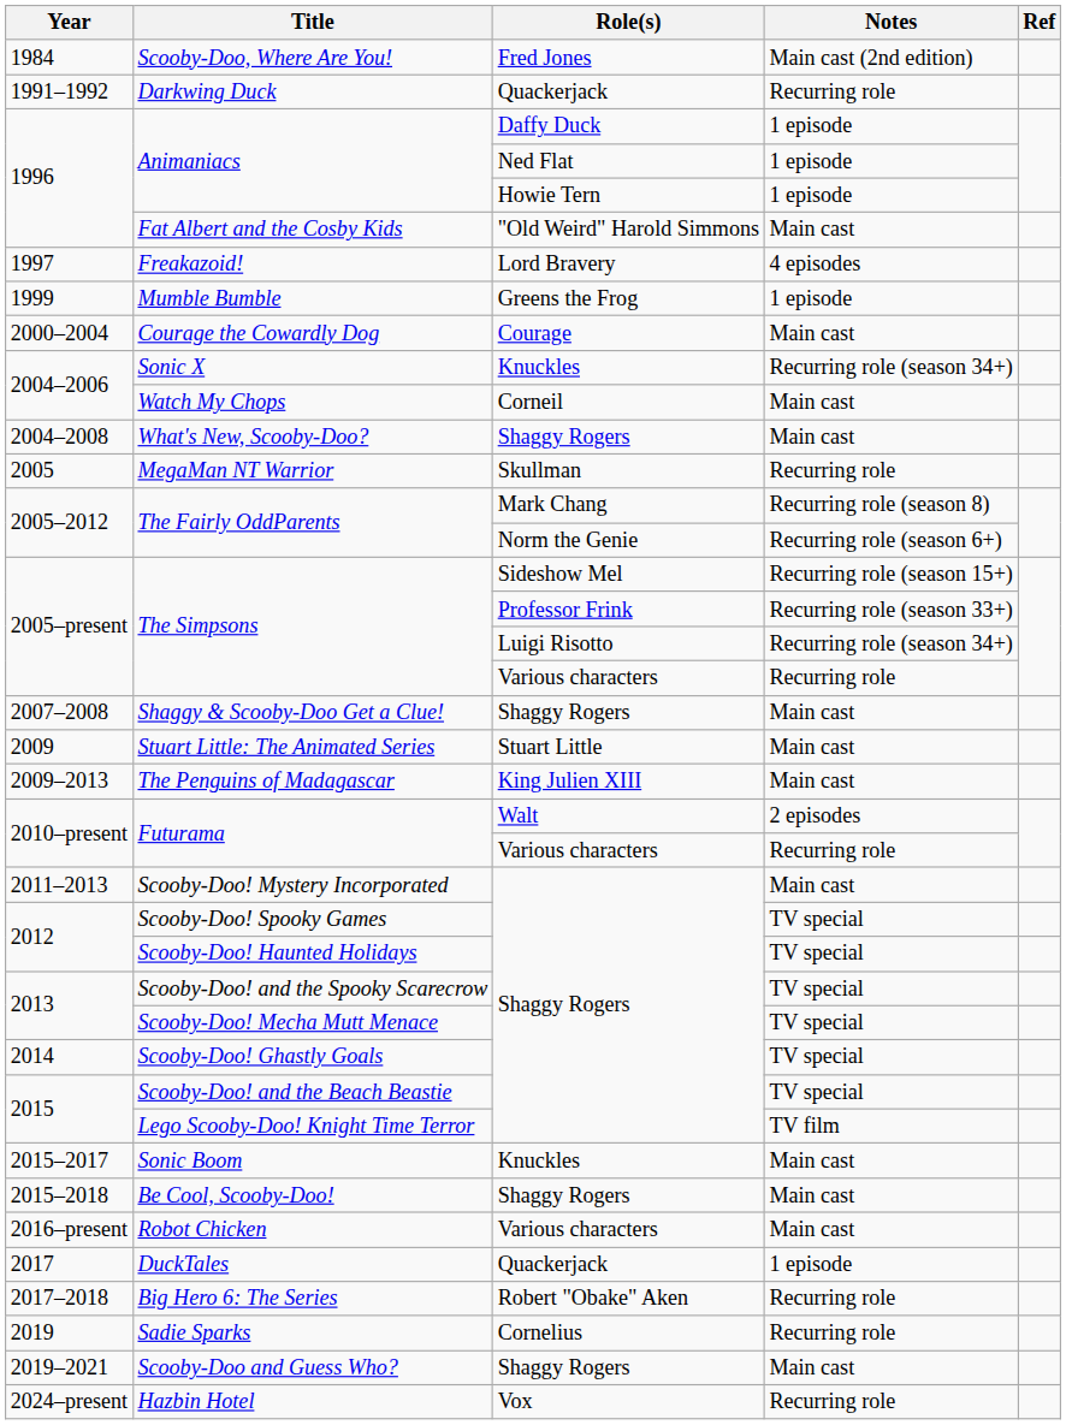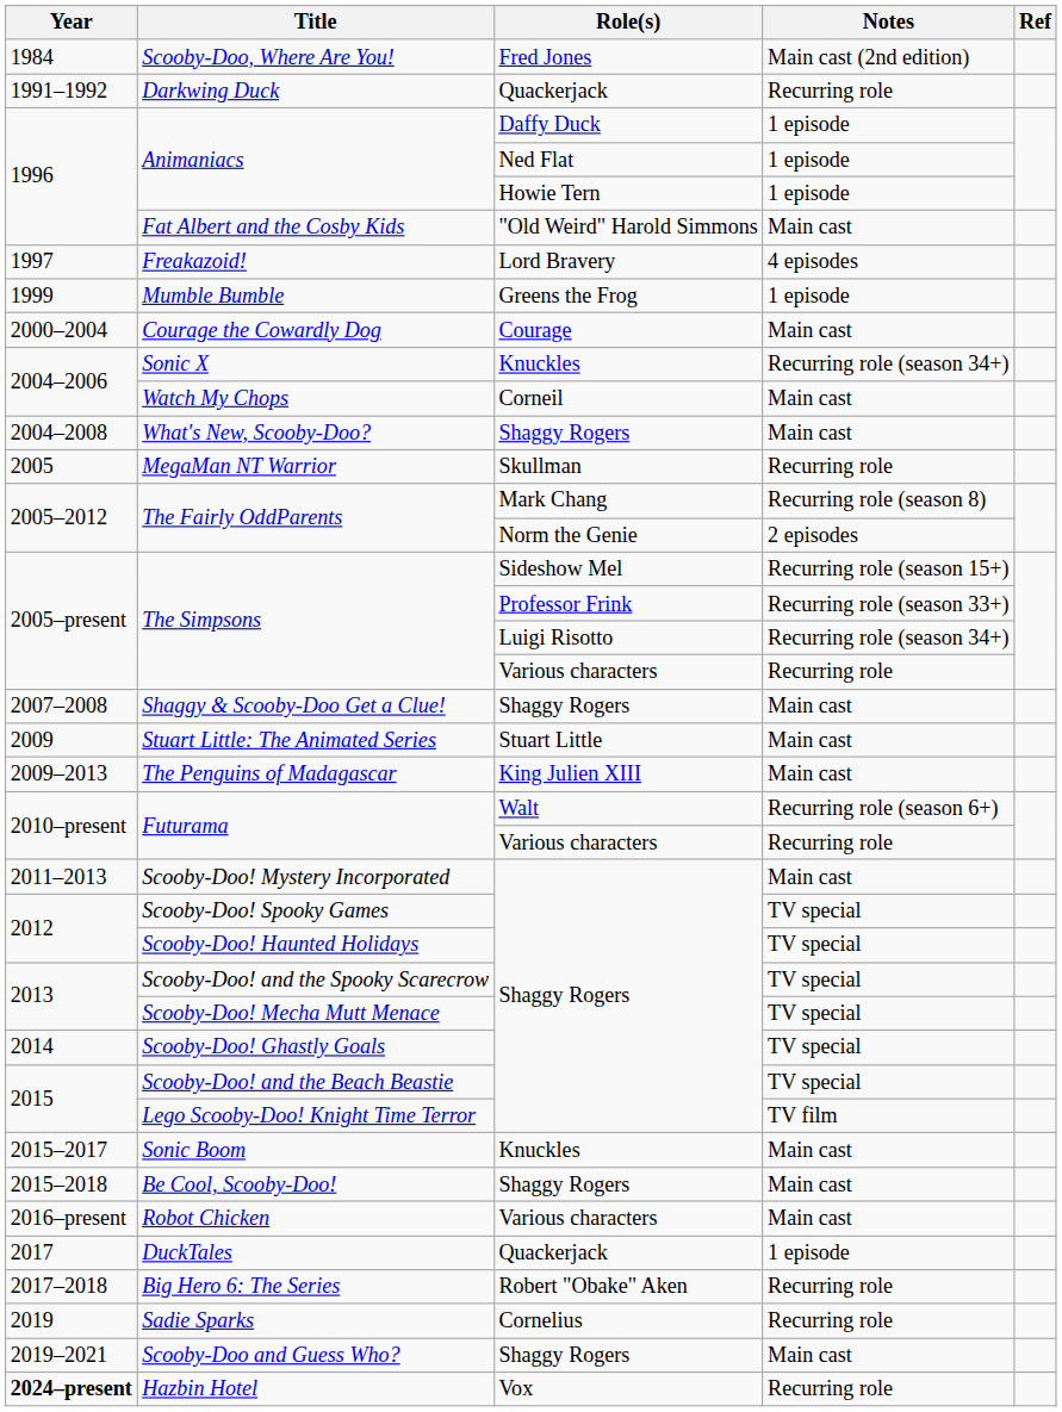The Fairly OddParents / Norm the Genie | Notes: Recurring role (season 6+) -> 2 episodes
Futurama / Walt | Notes: 2 episodes -> Recurring role (season 6+)
Hazbin Hotel | Year: normal -> bold
